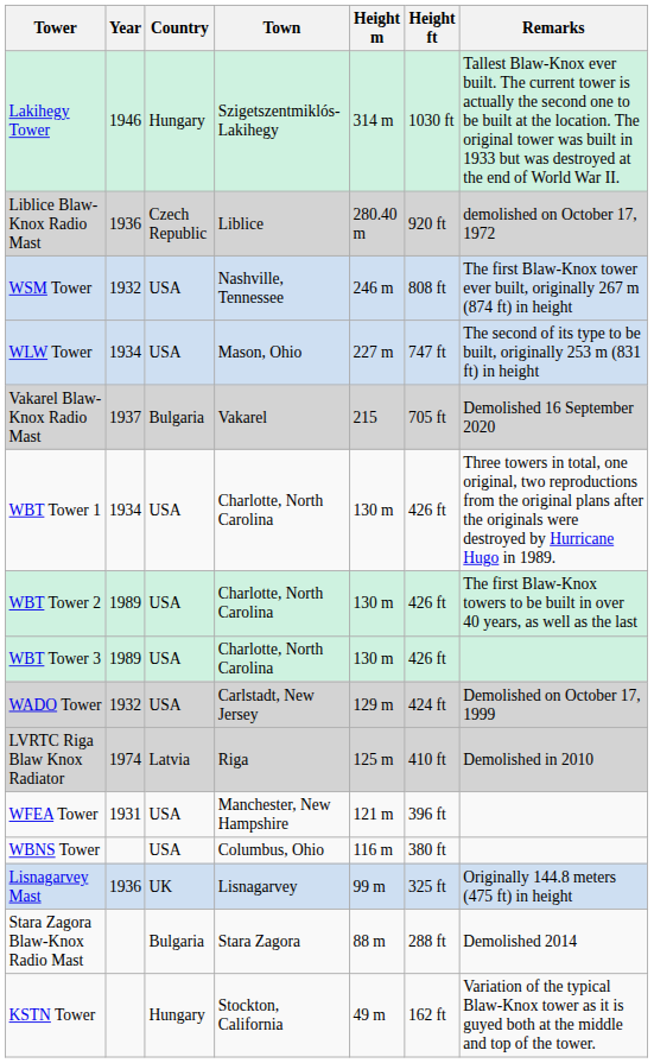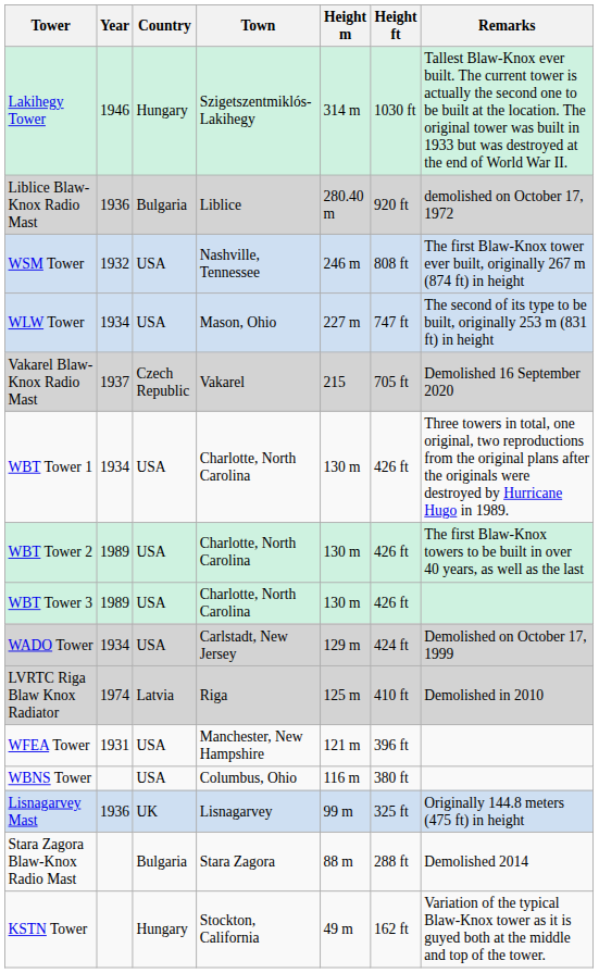Liblice Blaw-Knox Radio Mast | Country: Czech Republic -> Bulgaria
Vakarel Blaw-Knox Radio Mast | Country: Bulgaria -> Czech Republic
WADO Tower | Year: 1932 -> 1934
